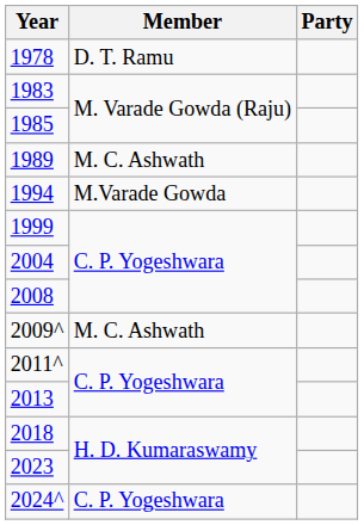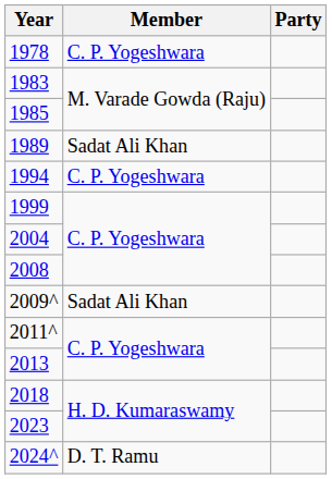1978 | Member: D. T. Ramu -> C. P. Yogeshwara
1989 | Member: M. C. Ashwath -> Sadat Ali Khan
1994 | Member: M.Varade Gowda -> C. P. Yogeshwara
2009^ | Member: M. C. Ashwath -> Sadat Ali Khan
2024^ | Member: C. P. Yogeshwara -> D. T. Ramu
